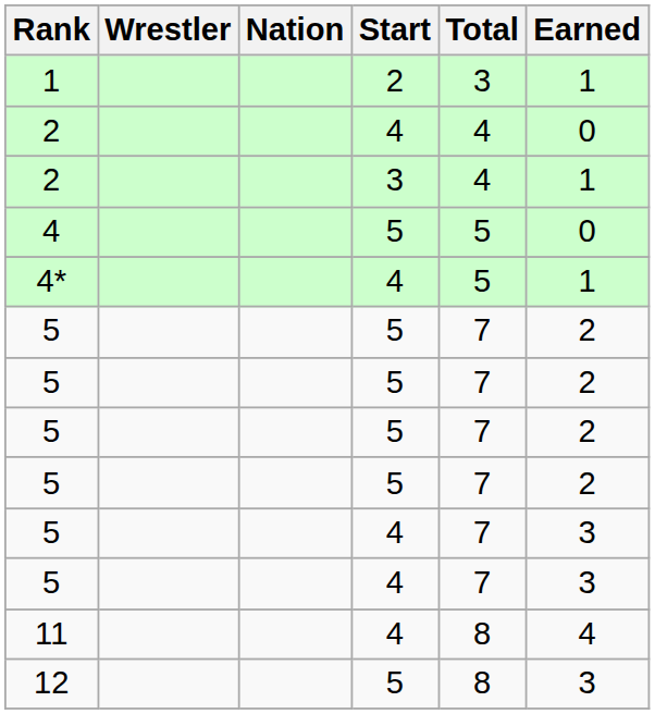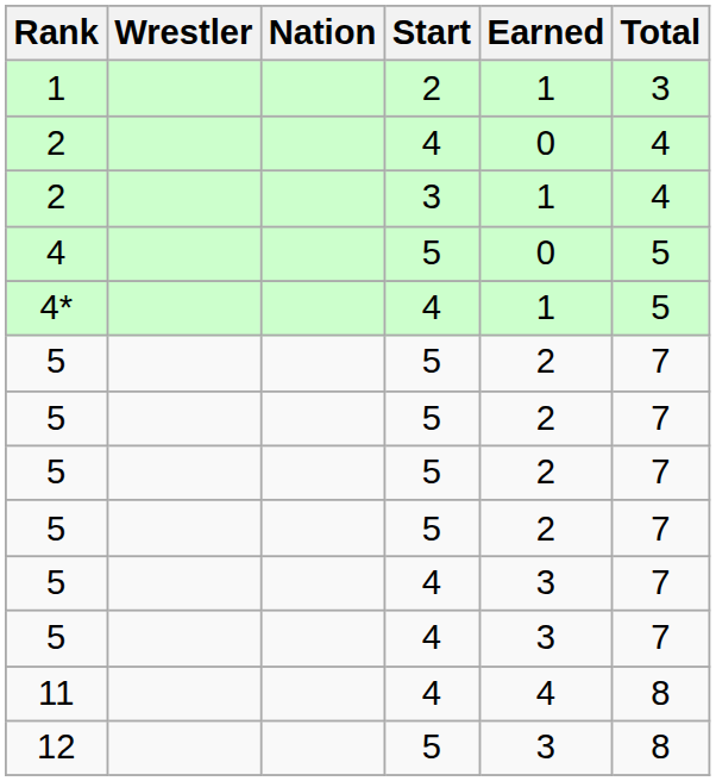columns swapped: Earned <-> Total
